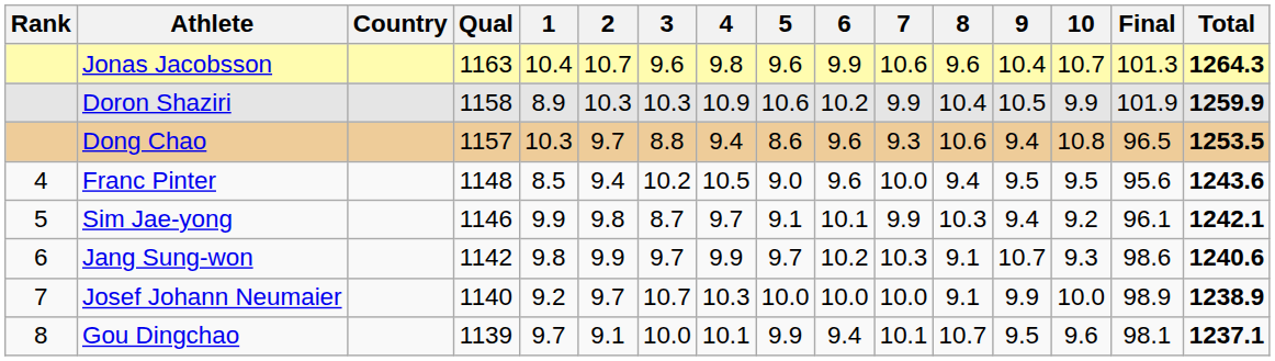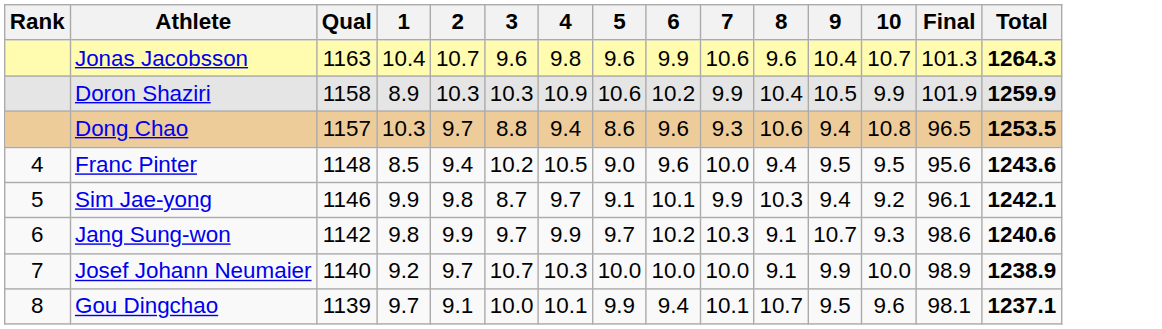- column: Country
